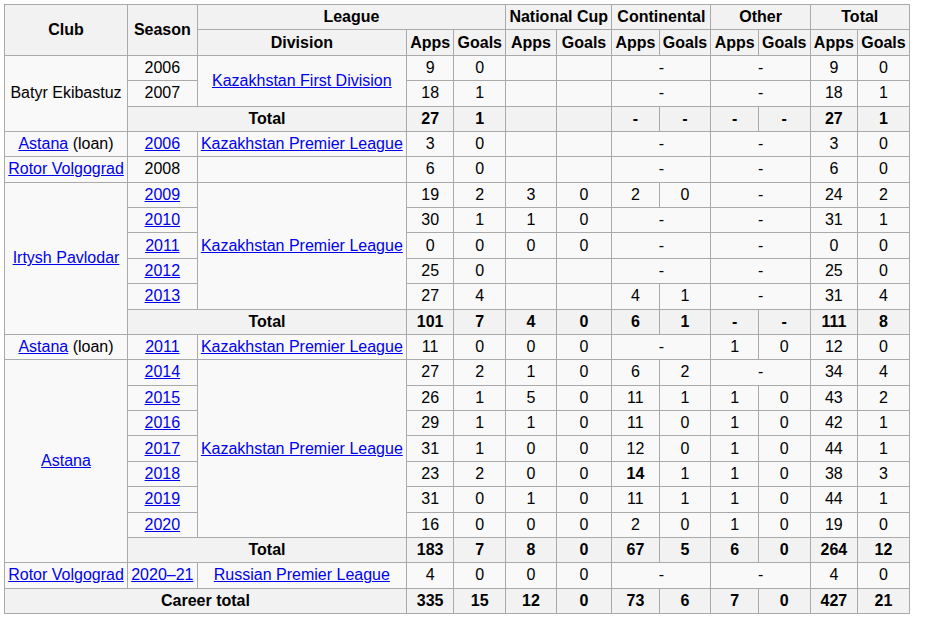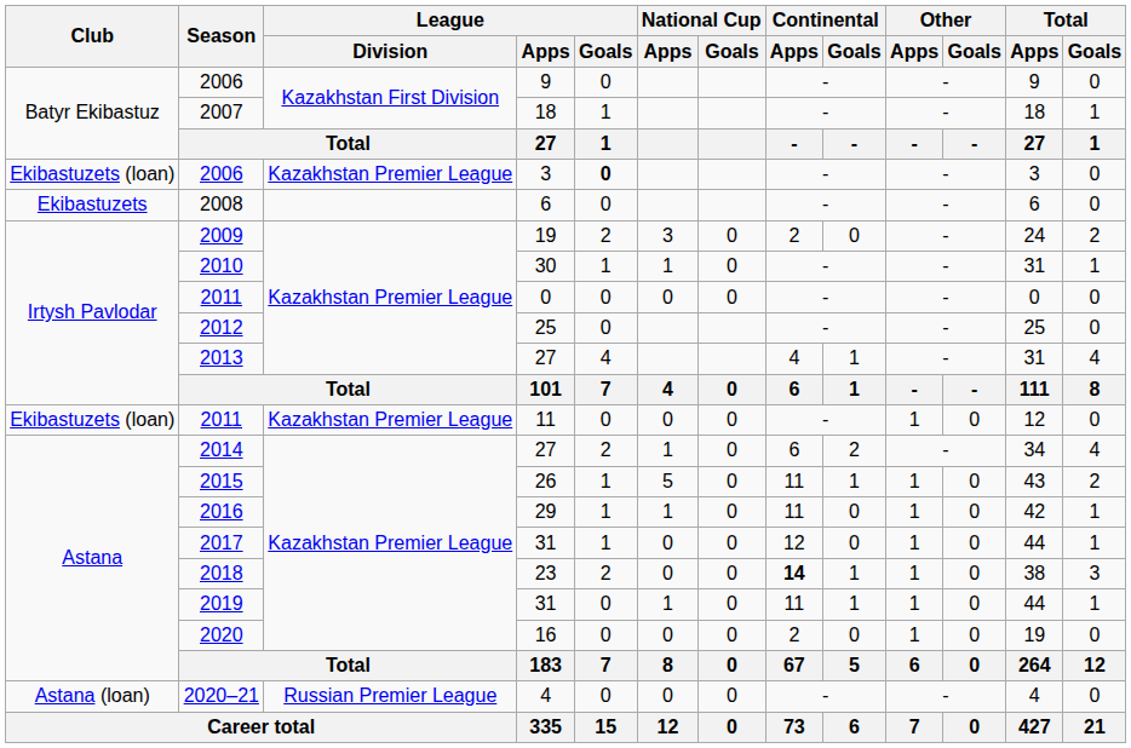2006 / 3 | Club: Astana (loan) -> Ekibastuzets (loan)
2006 / 3 | League / Goals: normal -> bold
2008 | Club: Rotor Volgograd -> Ekibastuzets
2011 / 11 | Club: Astana (loan) -> Ekibastuzets (loan)
2020–21 | Club: Rotor Volgograd -> Astana (loan)
